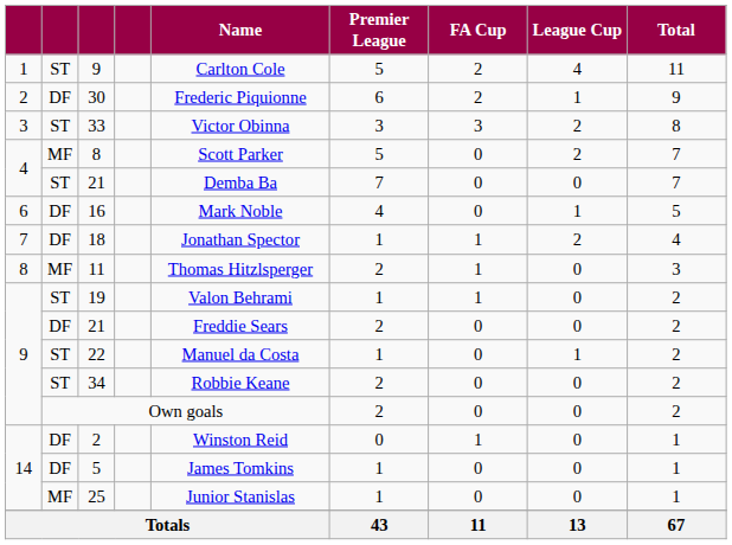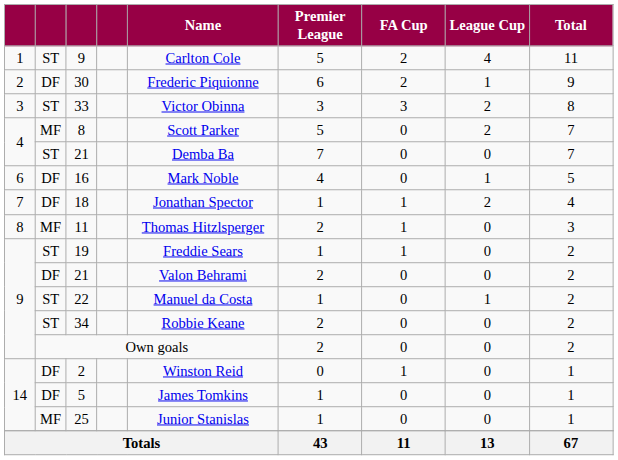19 | Name: Valon Behrami -> Freddie Sears
9 / 21 | Name: Freddie Sears -> Valon Behrami
